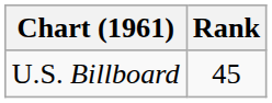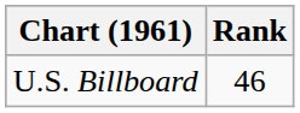U.S. Billboard | Rank: 45 -> 46
